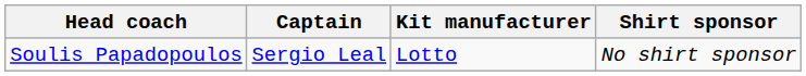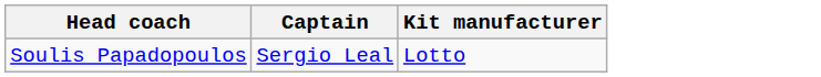- column: Shirt sponsor | No shirt sponsor
